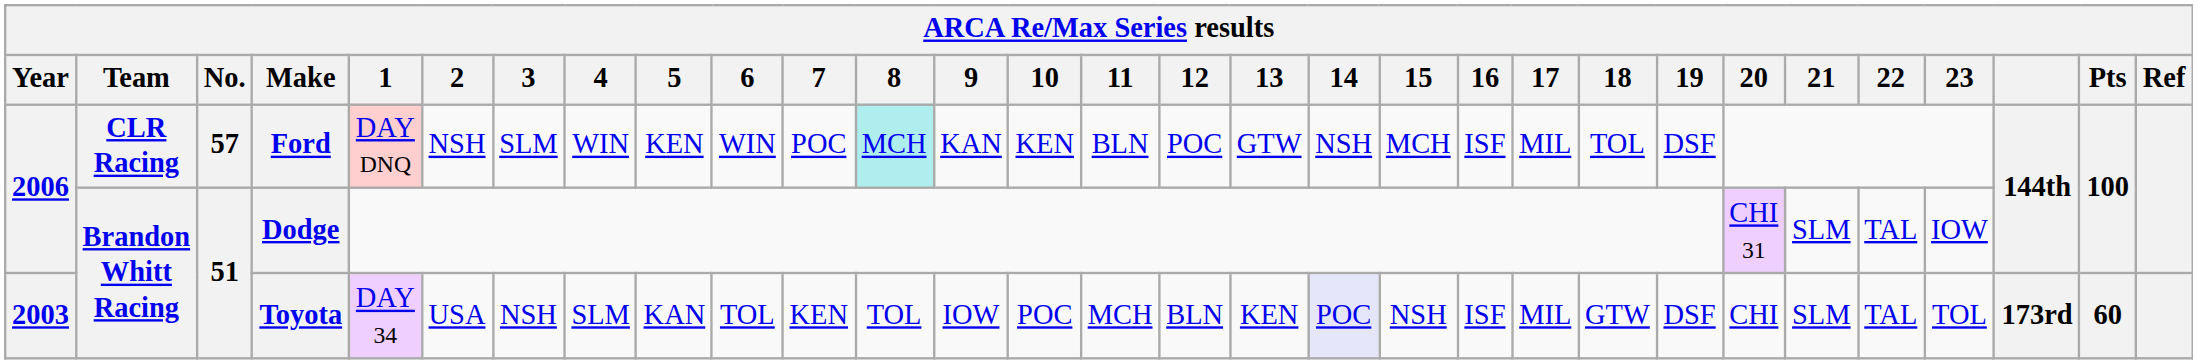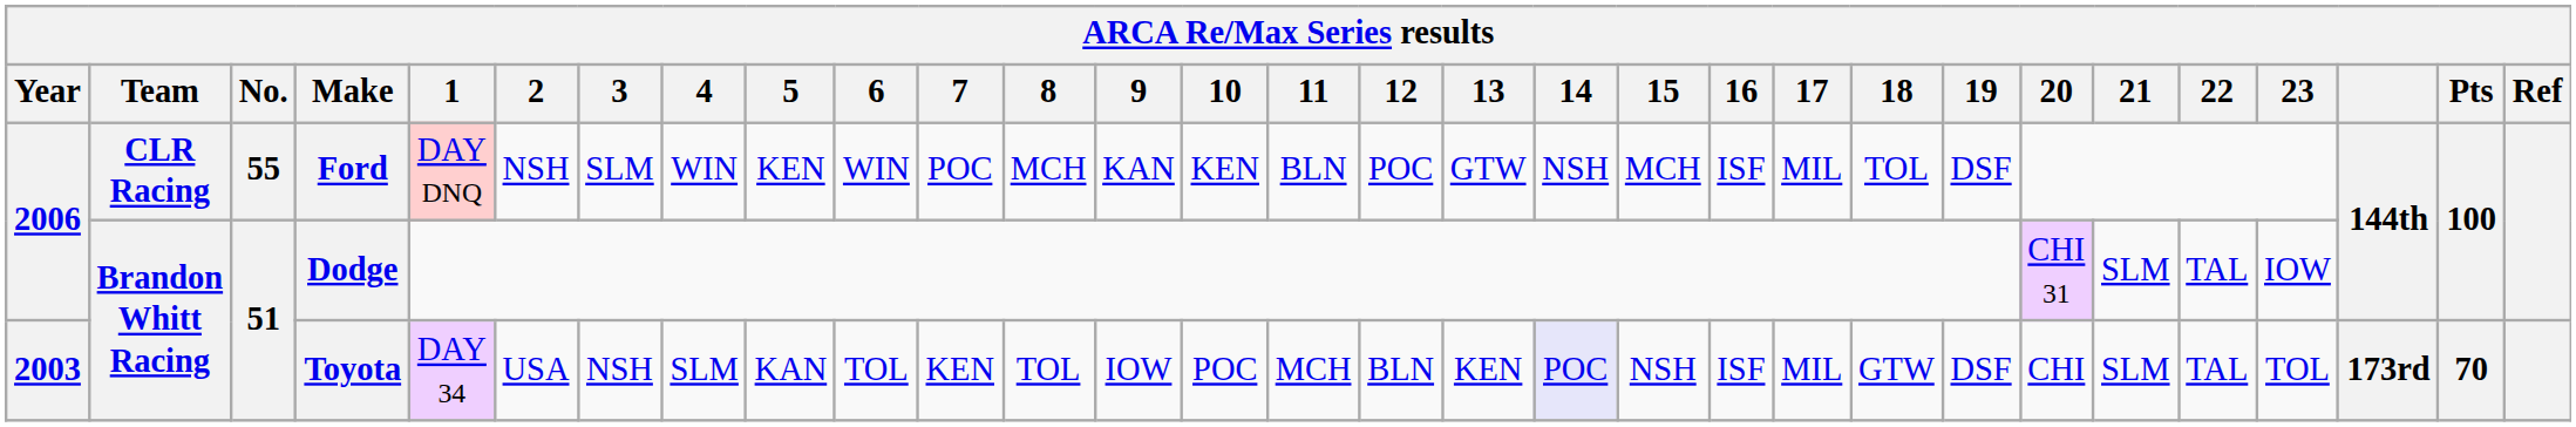Ford | No.: 57 -> 55
Ford | 8: paleturquoise background -> no background
Toyota | Pts: 60 -> 70
